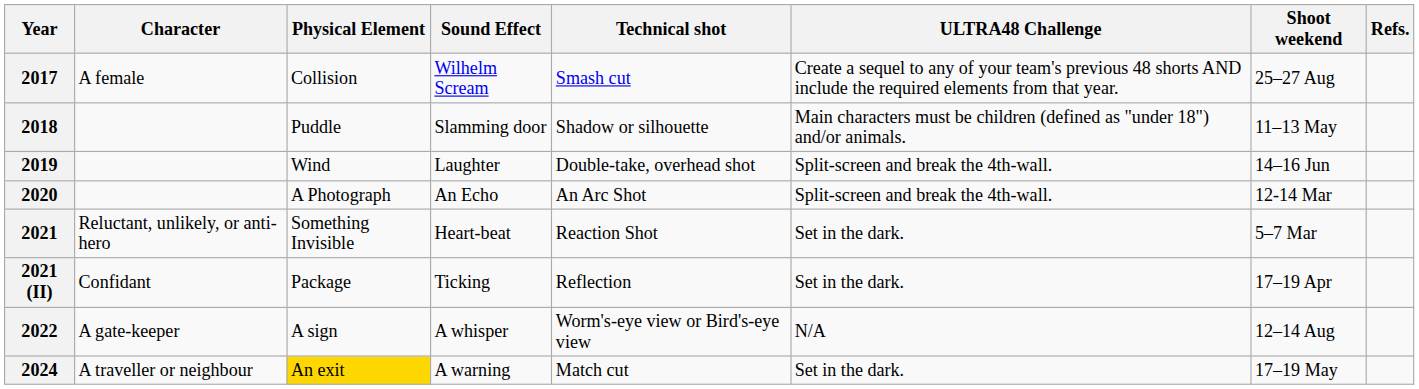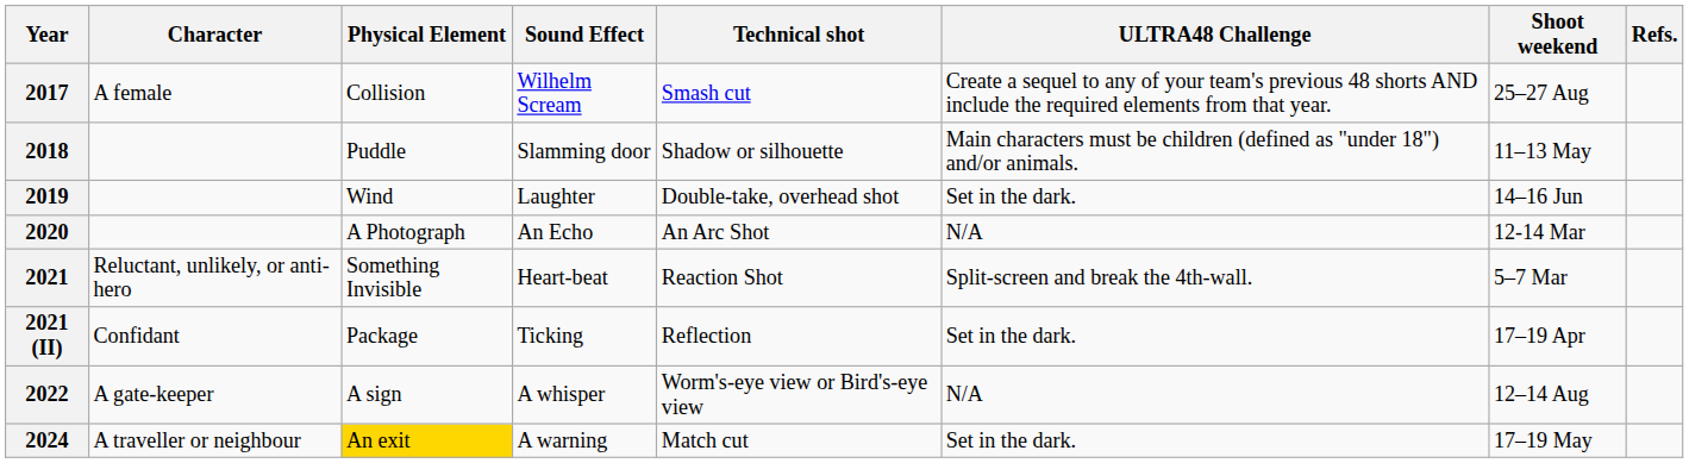2019 | ULTRA48 Challenge: Split-screen and break the 4th-wall. -> Set in the dark.
2020 | ULTRA48 Challenge: Split-screen and break the 4th-wall. -> N/A
2021 | ULTRA48 Challenge: Set in the dark. -> Split-screen and break the 4th-wall.
